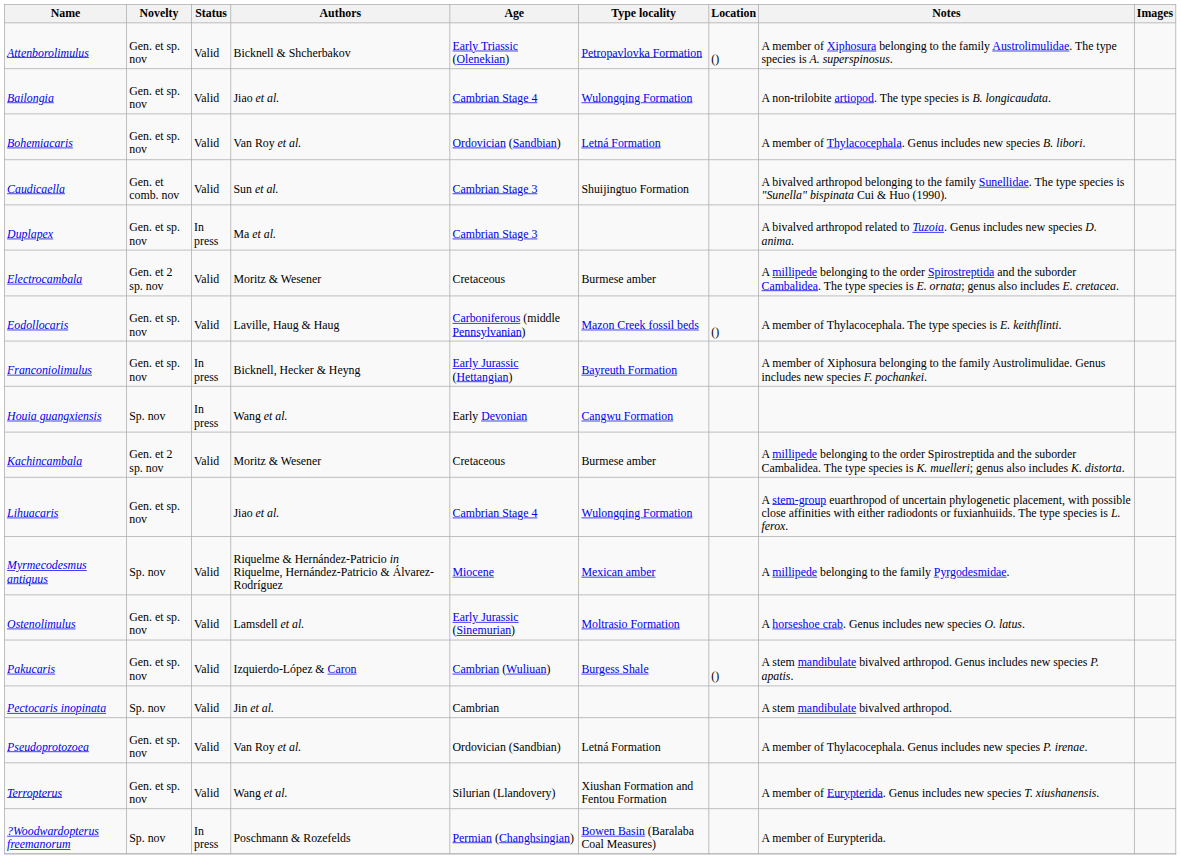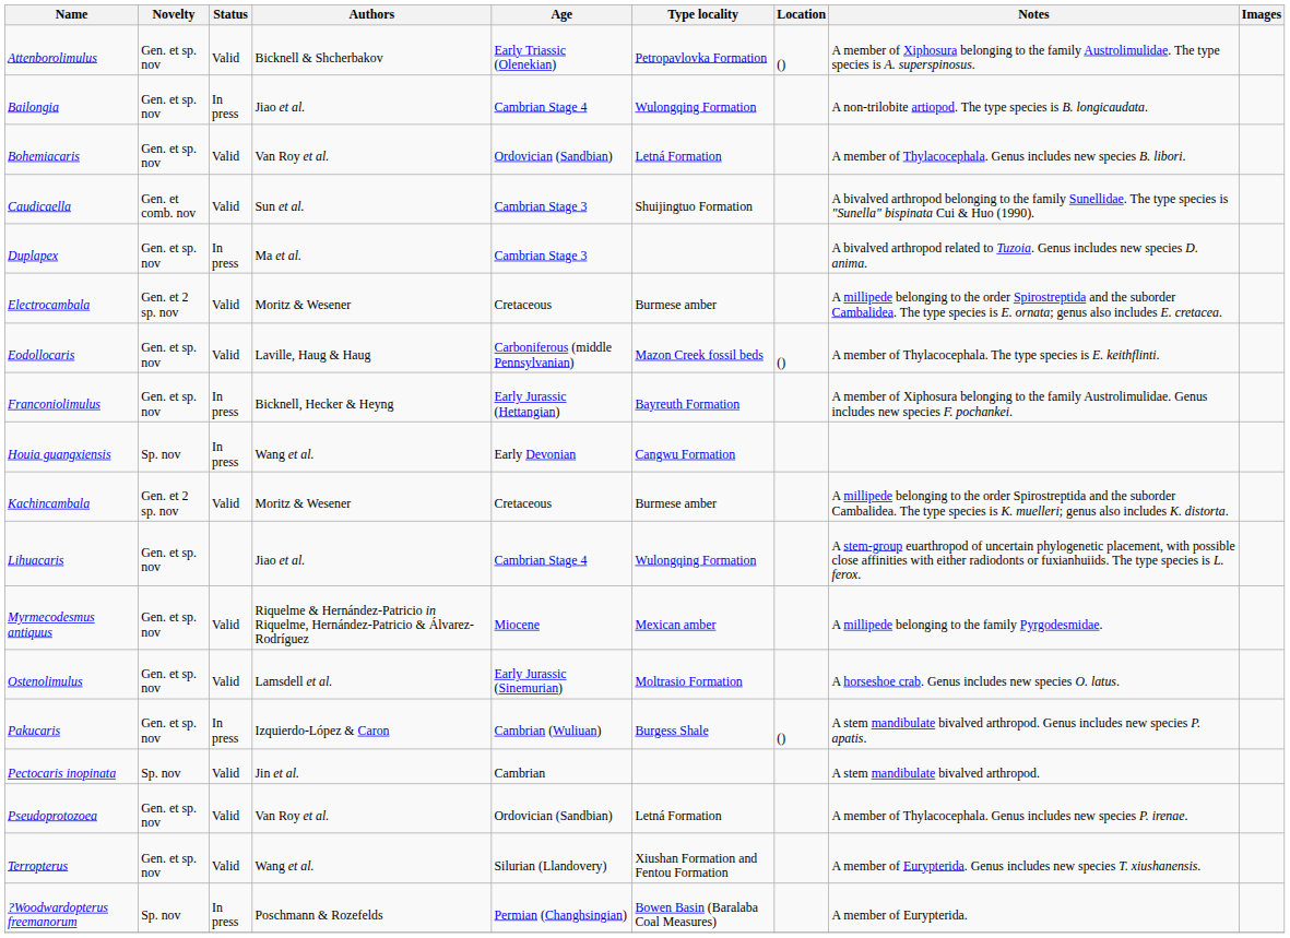Bailongia | Status: Valid -> In press
Myrmecodesmus antiquus | Novelty: Sp. nov -> Gen. et sp. nov
Pakucaris | Status: Valid -> In press
